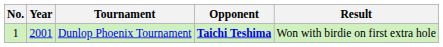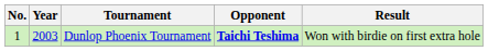Dunlop Phoenix Tournament | Year: 2001 -> 2003
